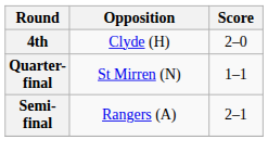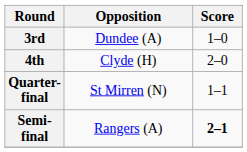+ row: 3rd | Dundee (A) | 1–0
Semi-final | Score: normal -> bold
